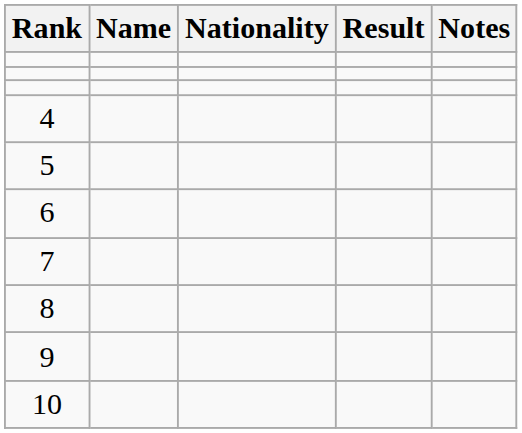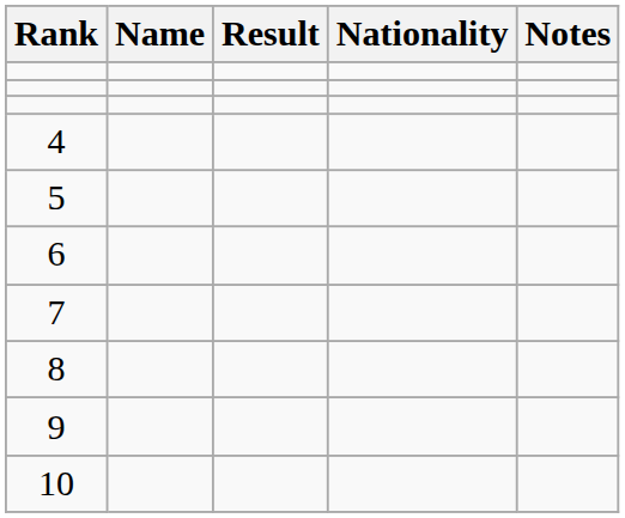columns swapped: Nationality <-> Result
